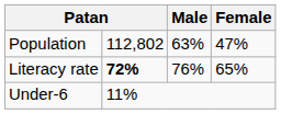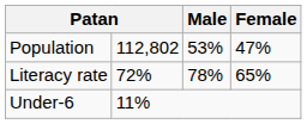Population | Male: 63% -> 53%
Literacy rate | column 2: bold -> normal
Literacy rate | Male: 76% -> 78%
